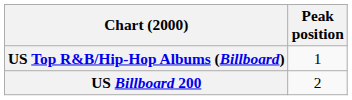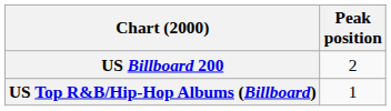rows swapped: US Billboard 200 <-> US Top R&B/Hip-Hop Albums (Billboard)
